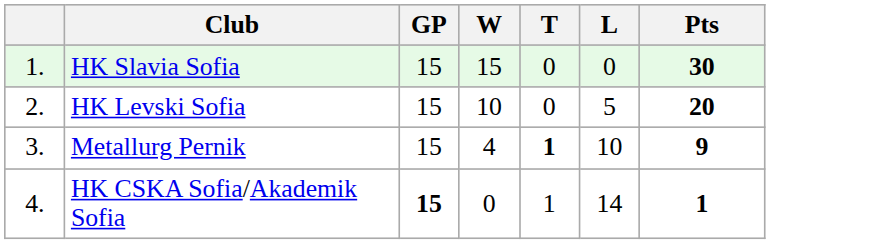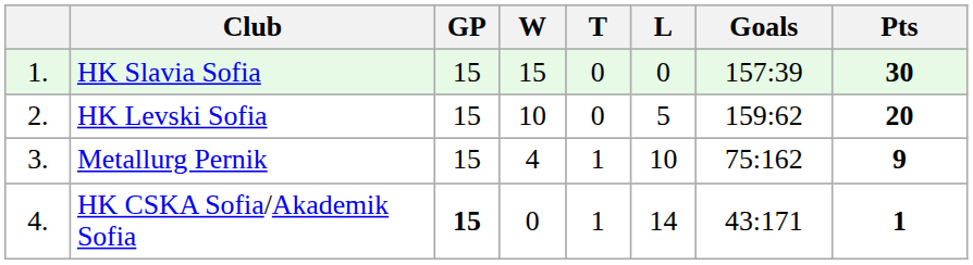+ column: Goals | 157:39 | 159:62 | 75:162 | 43:171
Metallurg Pernik | T: bold -> normal
